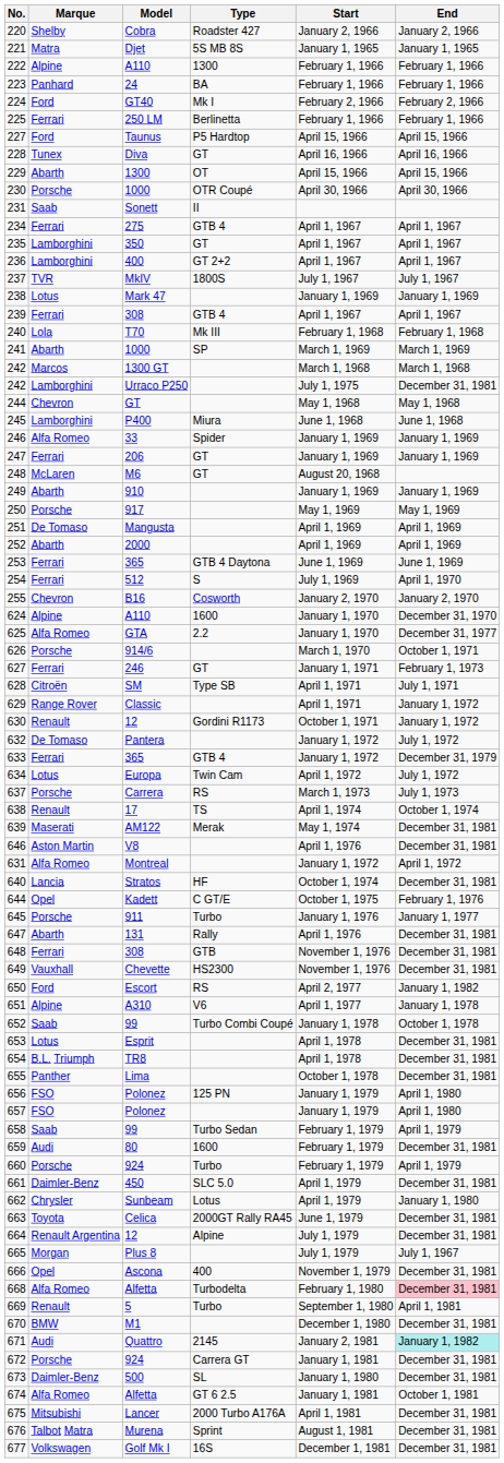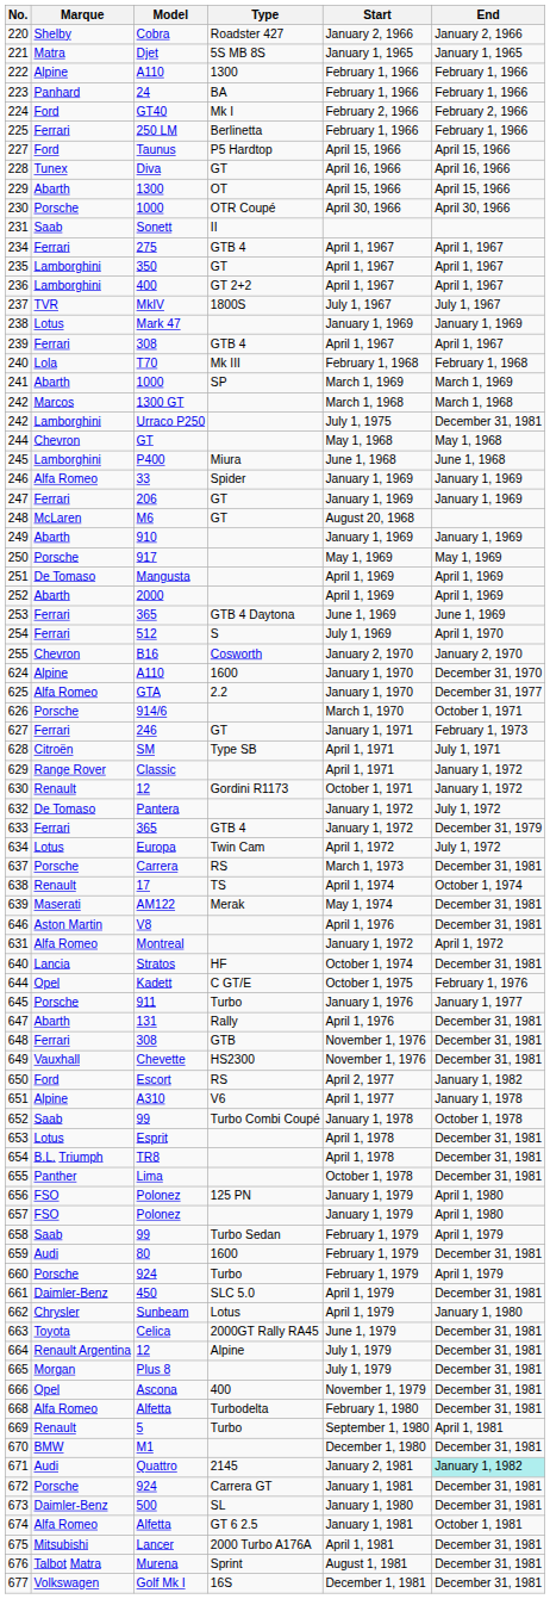637 | End: July 1, 1973 -> December 31, 1981
665 | End: July 1, 1967 -> December 31, 1981
668 | End: pink background -> no background
